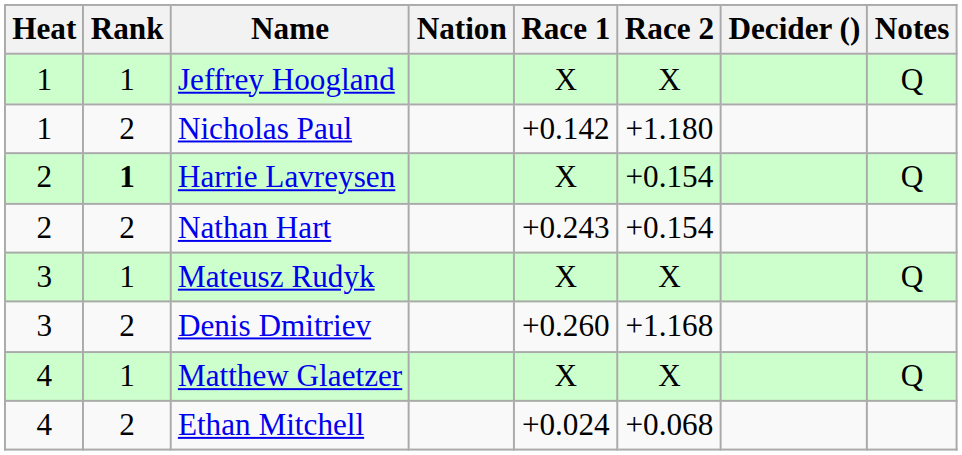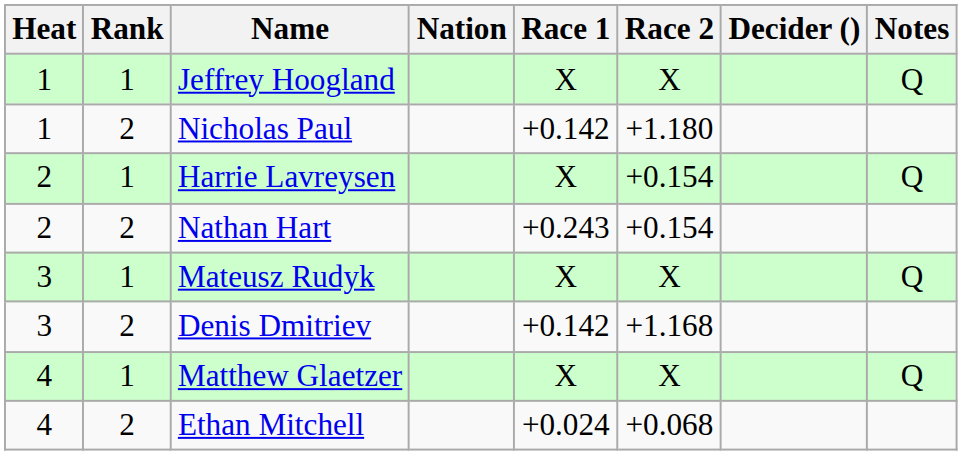Harrie Lavreysen | Rank: bold -> normal
Denis Dmitriev | Race 1: +0.260 -> +0.142
